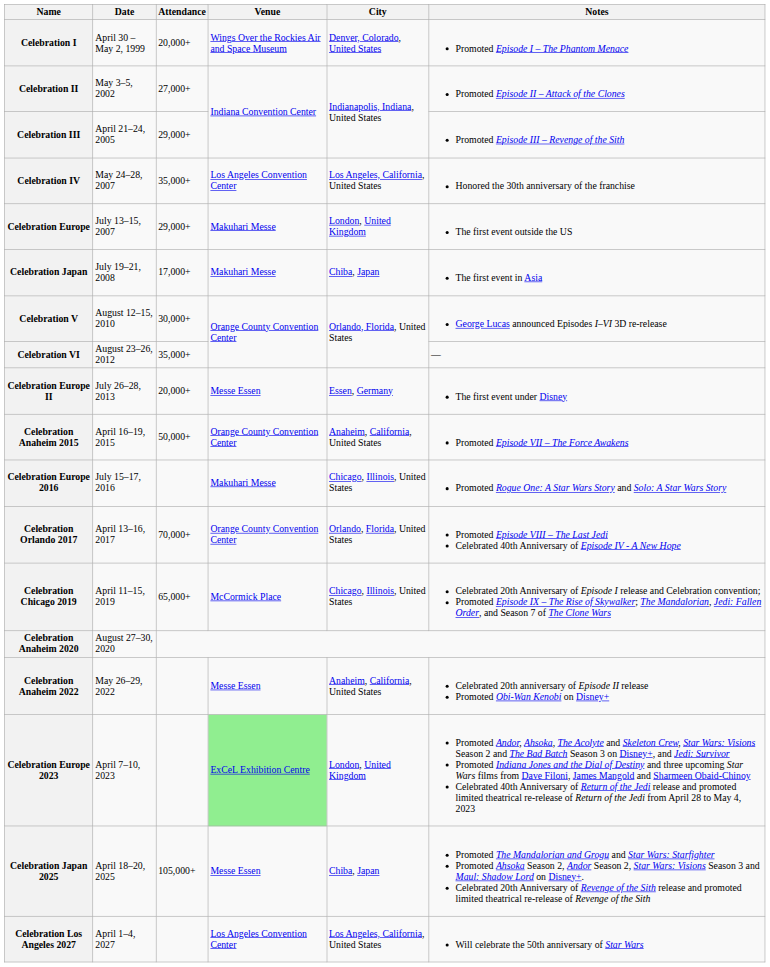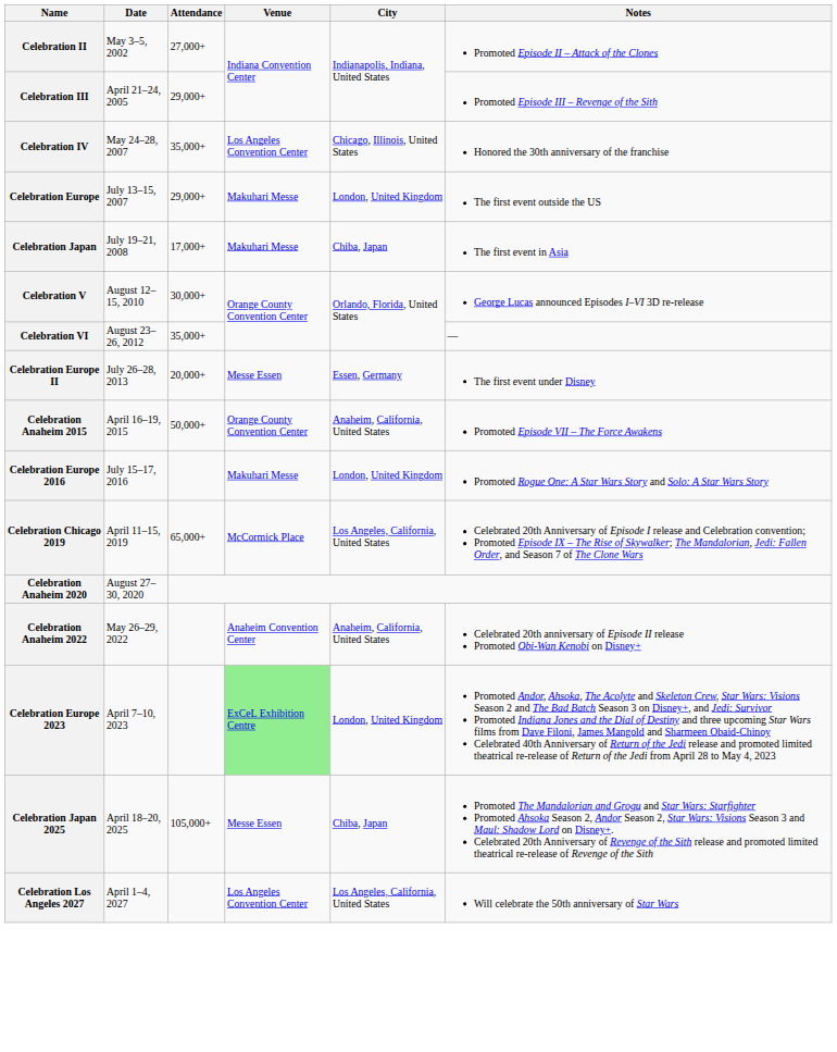- row: Celebration I | April 30 – May 2, 1999 | 20,000+ | Wings Over the Rockies Air and Space Museum | Denver, Colorado, United States | Promoted Episode I – The Phantom Menace
Celebration IV | City: Los Angeles, California, United States -> Chicago, Illinois, United States
Celebration Europe 2016 | City: Chicago, Illinois, United States -> London, United Kingdom
- row: Celebration Orlando 2017 | April 13–16, 2017 | 70,000+ | Orange County Convention Center | Orlando, Florida, United States | Promoted Episode VIII – The Last Jedi Celebrated 40th Anniversary of Episode IV - A New Hope
Celebration Chicago 2019 | City: Chicago, Illinois, United States -> Los Angeles, California, United States
Celebration Anaheim 2022 | Venue: Messe Essen -> Anaheim Convention Center
